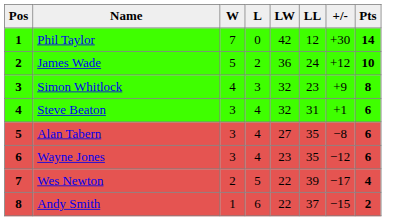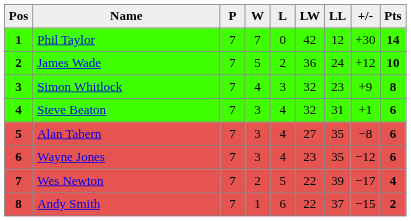+ column: P | 7 | 7 | 7 | 7 | 7 | 7 | 7 | 7
